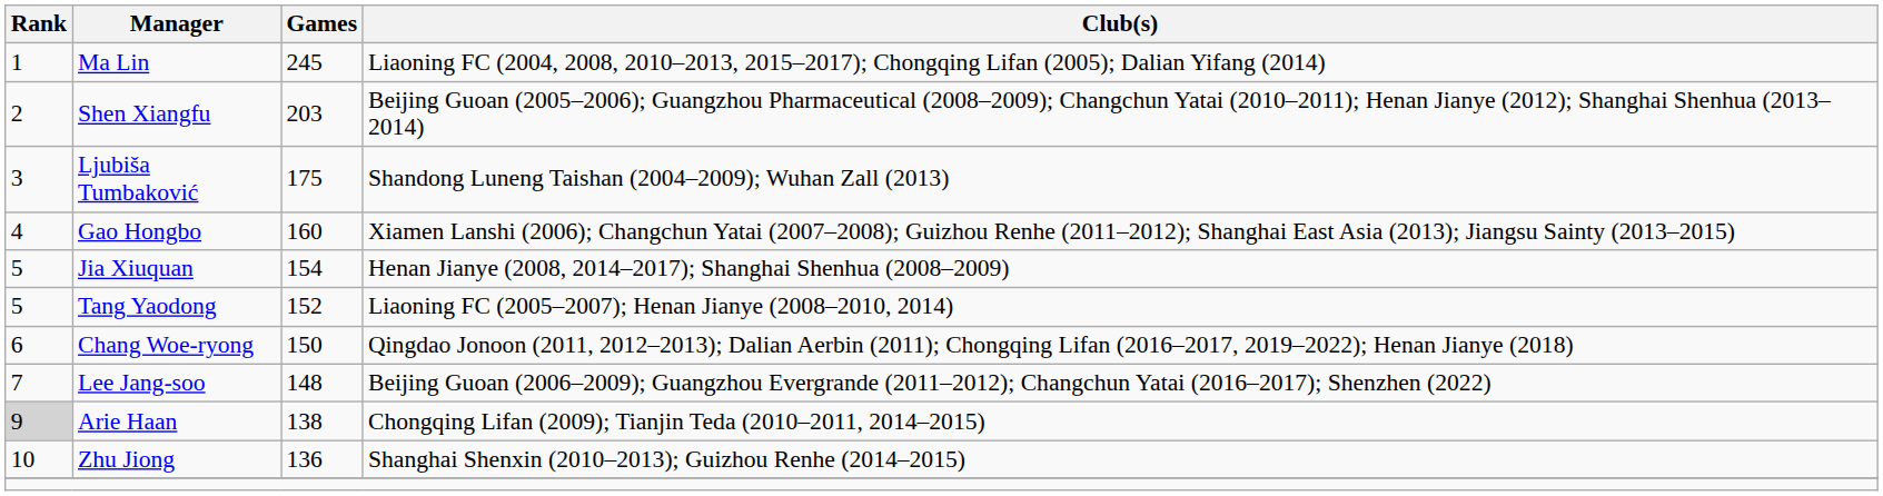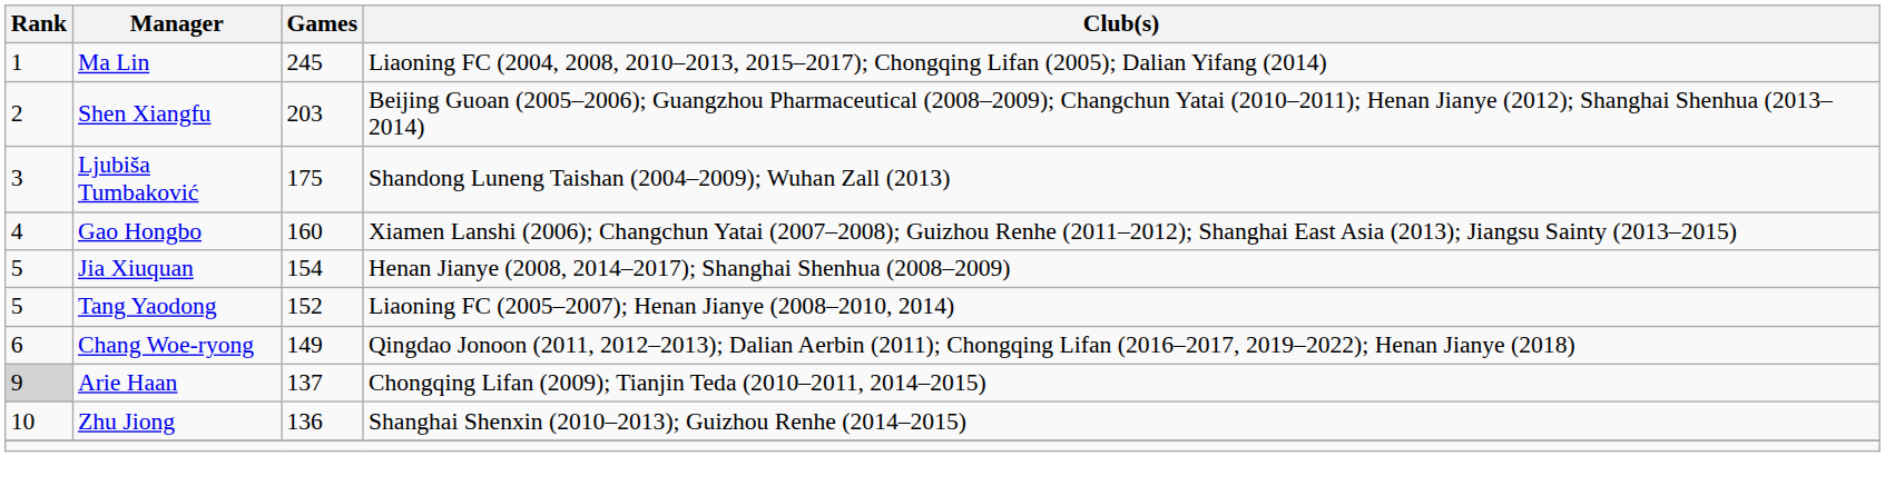Chang Woe-ryong | Games: 150 -> 149
- row: 7 | Lee Jang-soo | 148 | Beijing Guoan (2006–2009); Guangzhou Evergrande (2011–2012); Changchun Yatai (2016–2017); Shenzhen (2022)
Arie Haan | Games: 138 -> 137
